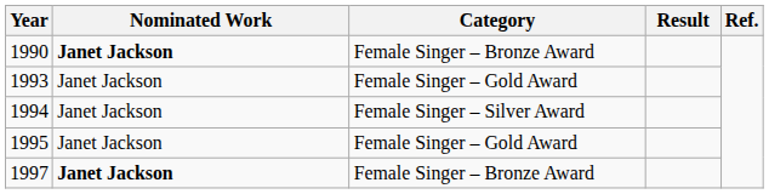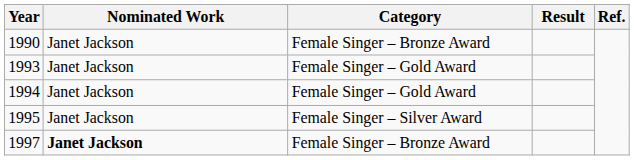1990 | Nominated Work: bold -> normal
1994 | Category: Female Singer – Silver Award -> Female Singer – Gold Award
1995 | Category: Female Singer – Gold Award -> Female Singer – Silver Award
